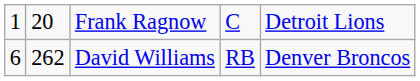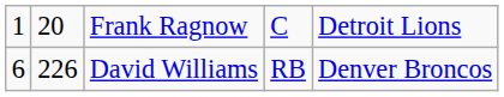David Williams | column 2: 262 -> 226
